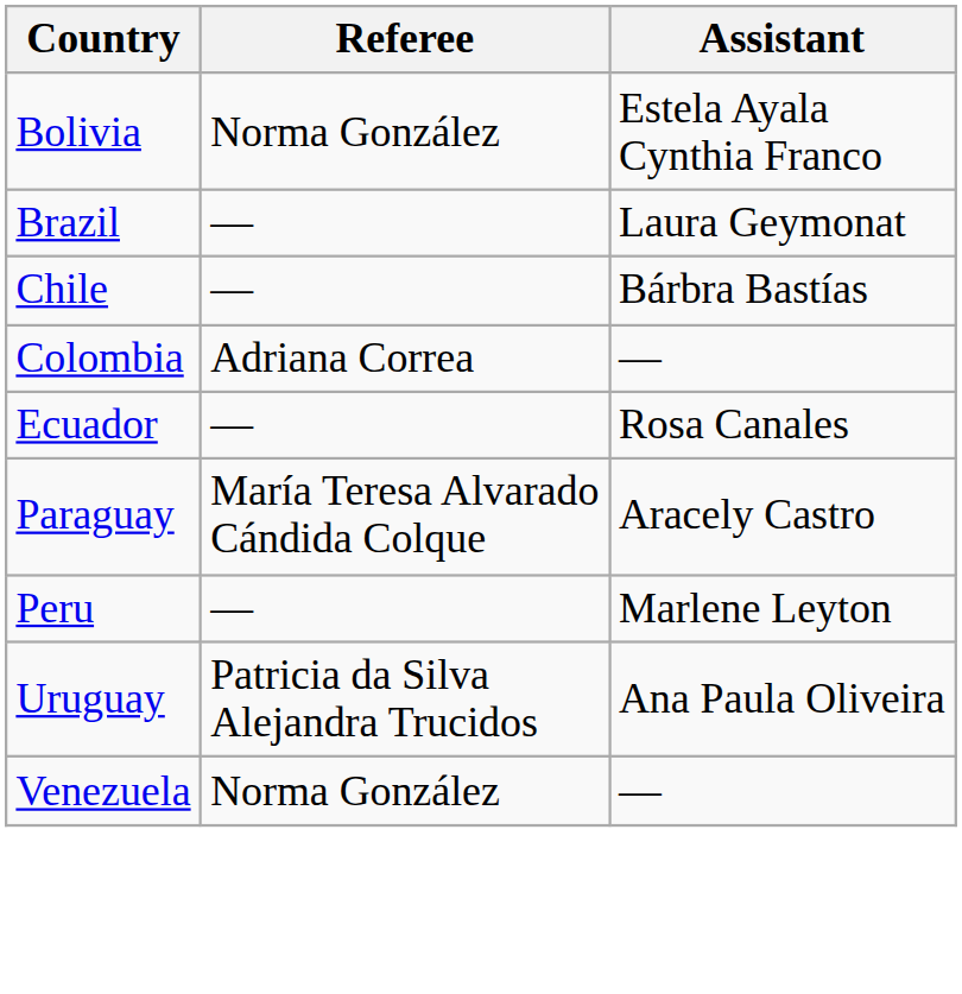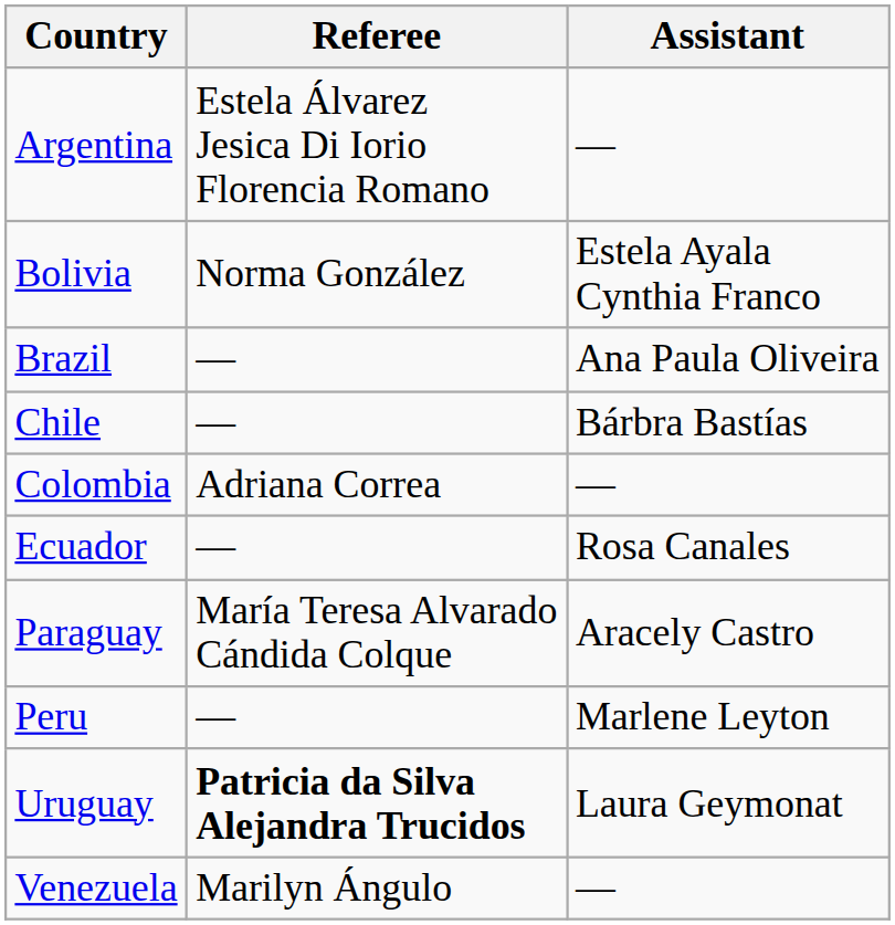+ row: Argentina | Estela Álvarez Jesica Di Iorio Florencia Romano | —
Brazil | Assistant: Laura Geymonat -> Ana Paula Oliveira
Uruguay | Referee: normal -> bold
Uruguay | Assistant: Ana Paula Oliveira -> Laura Geymonat
Venezuela | Referee: Norma González -> Marilyn Ángulo
